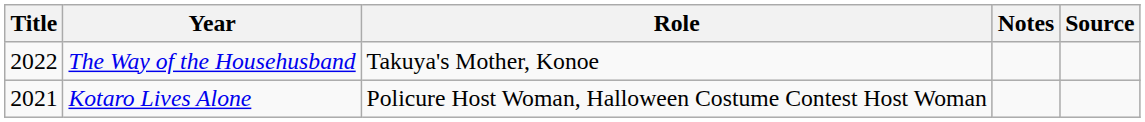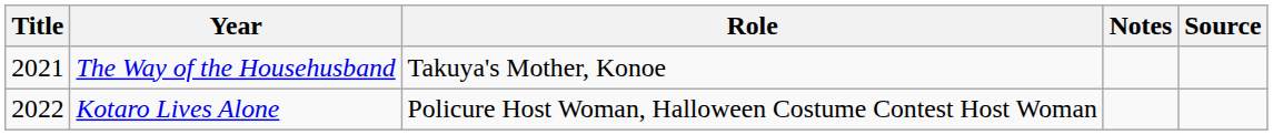The Way of the Househusband | Title: 2022 -> 2021
Kotaro Lives Alone | Title: 2021 -> 2022
